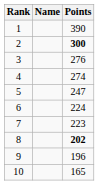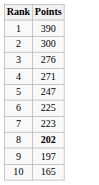- column: Name
2 | Points: bold -> normal
4 | Points: 274 -> 271
6 | Points: 224 -> 225
9 | Points: 196 -> 197
